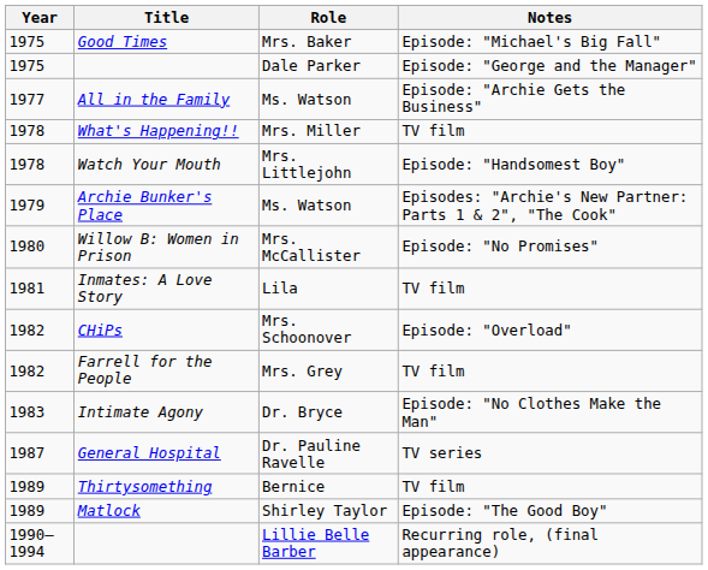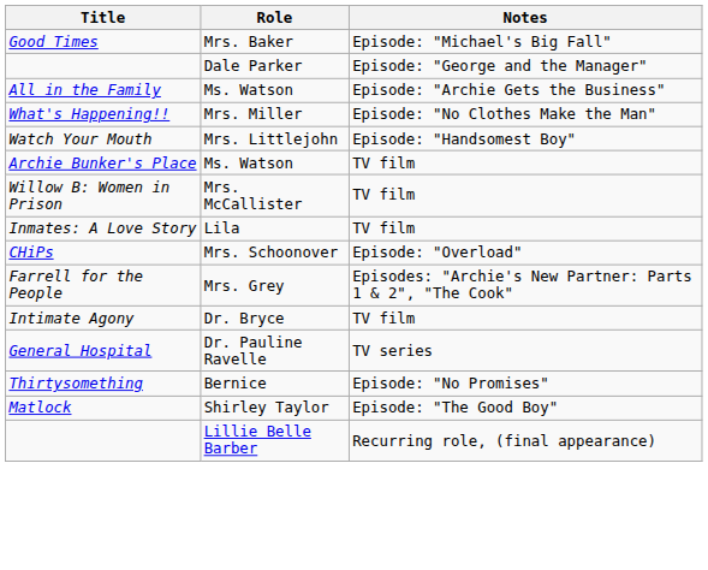- column: Year | 1975 | 1975 | 1977 | 1978 | 1978 | 1979 | 1980 | 1981 | 1982 | 1982 | 1983 | 1987 | 1989 | 1989 | 1990–1994
What's Happening!! | Notes: TV film -> Episode: "No Clothes Make the Man"
Archie Bunker's Place | Notes: Episodes: "Archie's New Partner: Parts 1 & 2", "The Cook" -> TV film
Willow B: Women in Prison | Notes: Episode: "No Promises" -> TV film
Farrell for the People | Notes: TV film -> Episodes: "Archie's New Partner: Parts 1 & 2", "The Cook"
Intimate Agony | Notes: Episode: "No Clothes Make the Man" -> TV film
Thirtysomething | Notes: TV film -> Episode: "No Promises"
